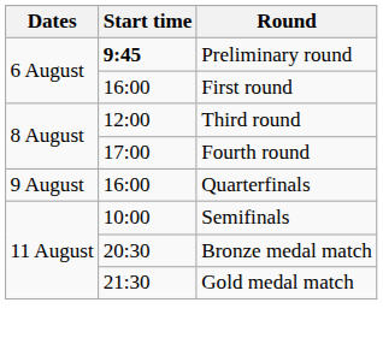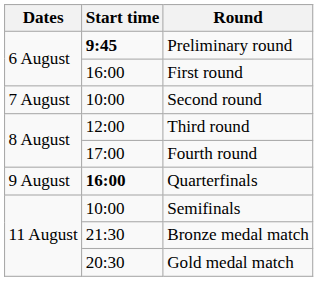+ row: 7 August | 10:00 | Second round
Quarterfinals | Start time: normal -> bold
Bronze medal match | Start time: 20:30 -> 21:30
Gold medal match | Start time: 21:30 -> 20:30
